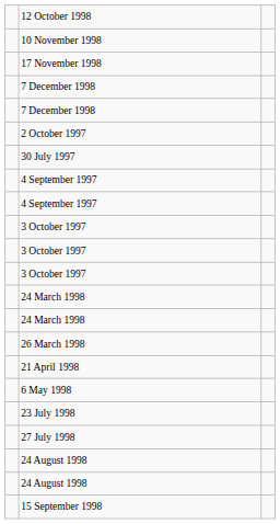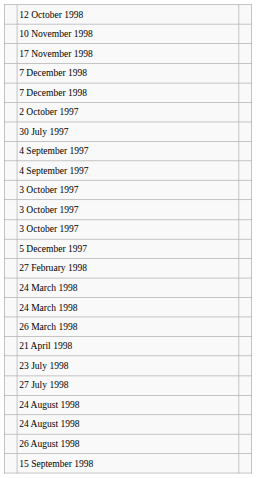+ row: 5 December 1997
+ row: 27 February 1998
- row: 6 May 1998
+ row: 26 August 1998
